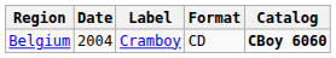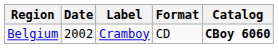Belgium | Date: 2004 -> 2002
